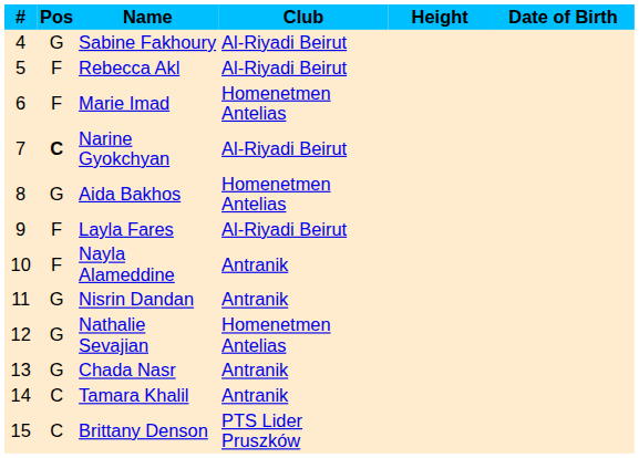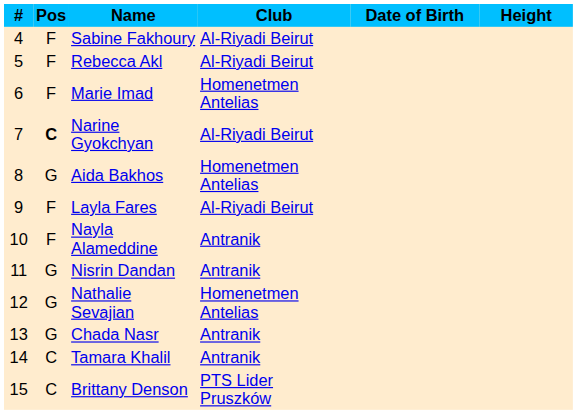columns swapped: Date of Birth <-> Height
Sabine Fakhoury | Pos: G -> F
